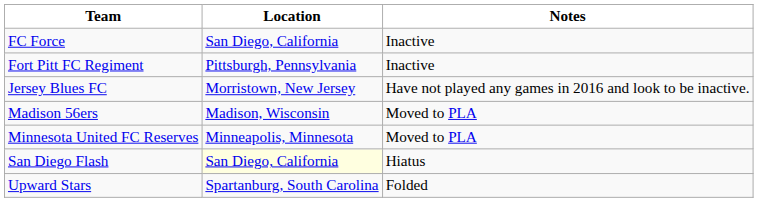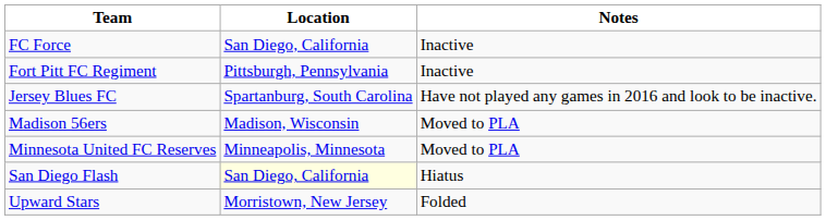Jersey Blues FC | Location: Morristown, New Jersey -> Spartanburg, South Carolina
Upward Stars | Location: Spartanburg, South Carolina -> Morristown, New Jersey
